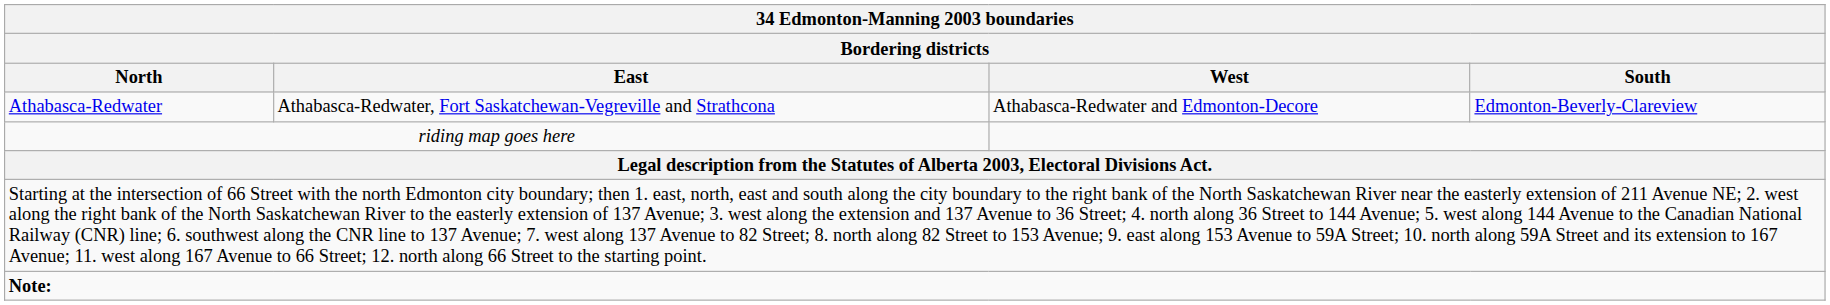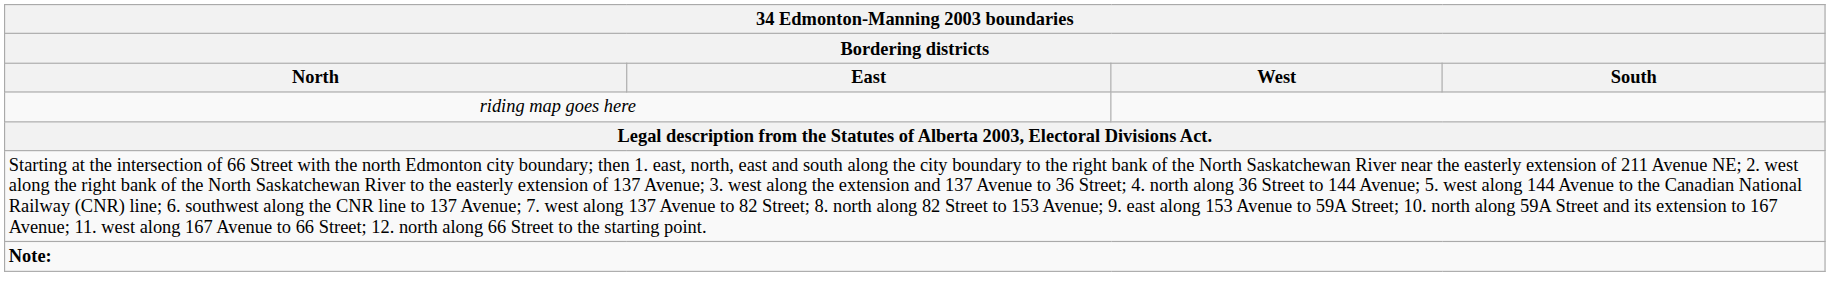- row: Athabasca-Redwater | Athabasca-Redwater, Fort Saskatchewan-Vegreville and Strathcona | Athabasca-Redwater and Edmonton-Decore | Edmonton-Beverly-Clareview
